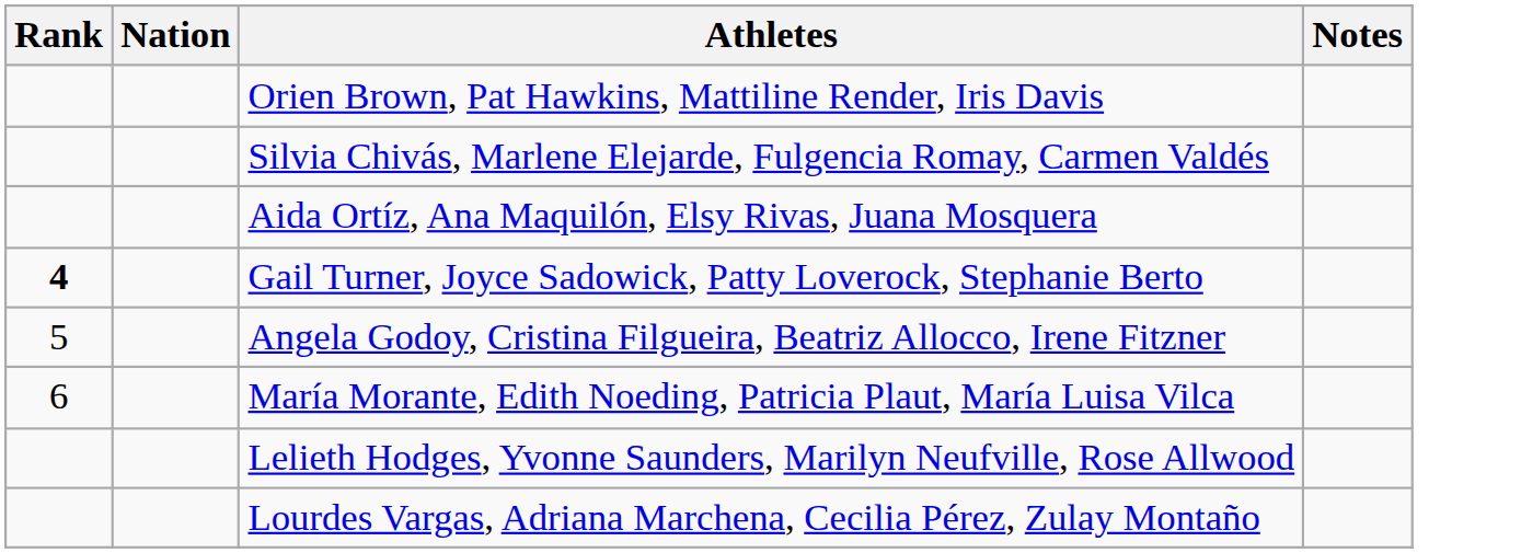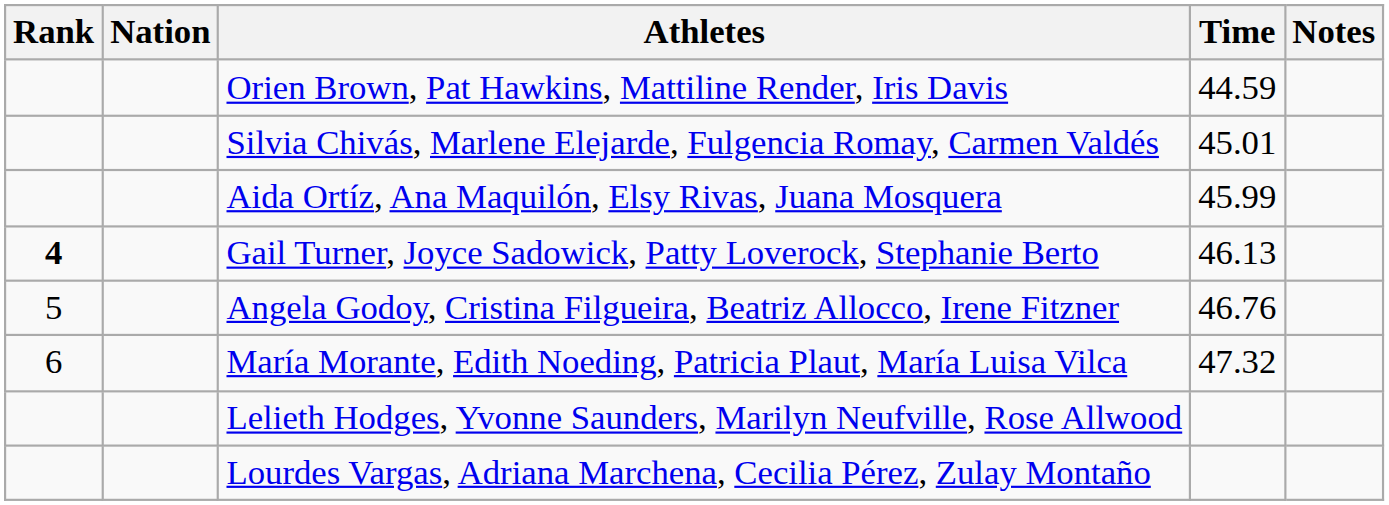+ column: Time | 44.59 | 45.01 | 45.99 | 46.13 | 46.76 | 47.32
